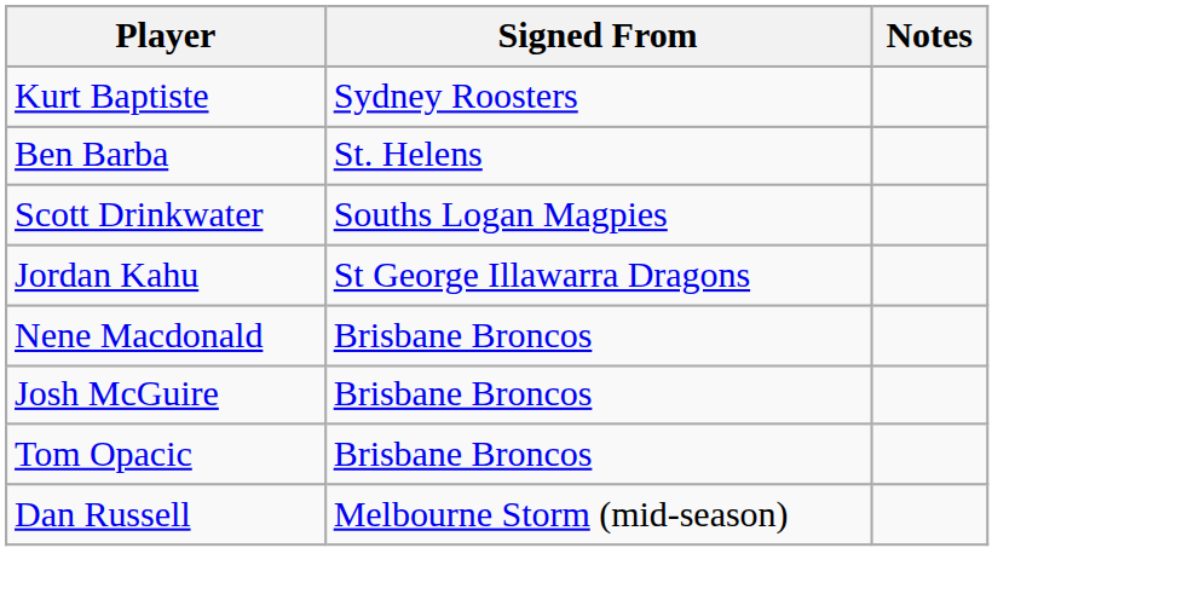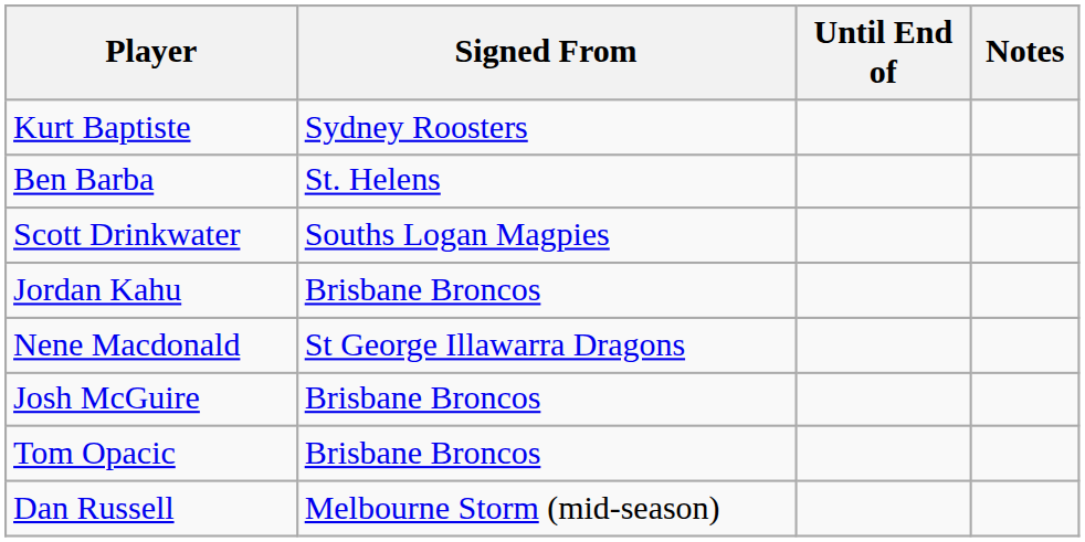+ column: Until End of
Jordan Kahu | Signed From: St George Illawarra Dragons -> Brisbane Broncos
Nene Macdonald | Signed From: Brisbane Broncos -> St George Illawarra Dragons
